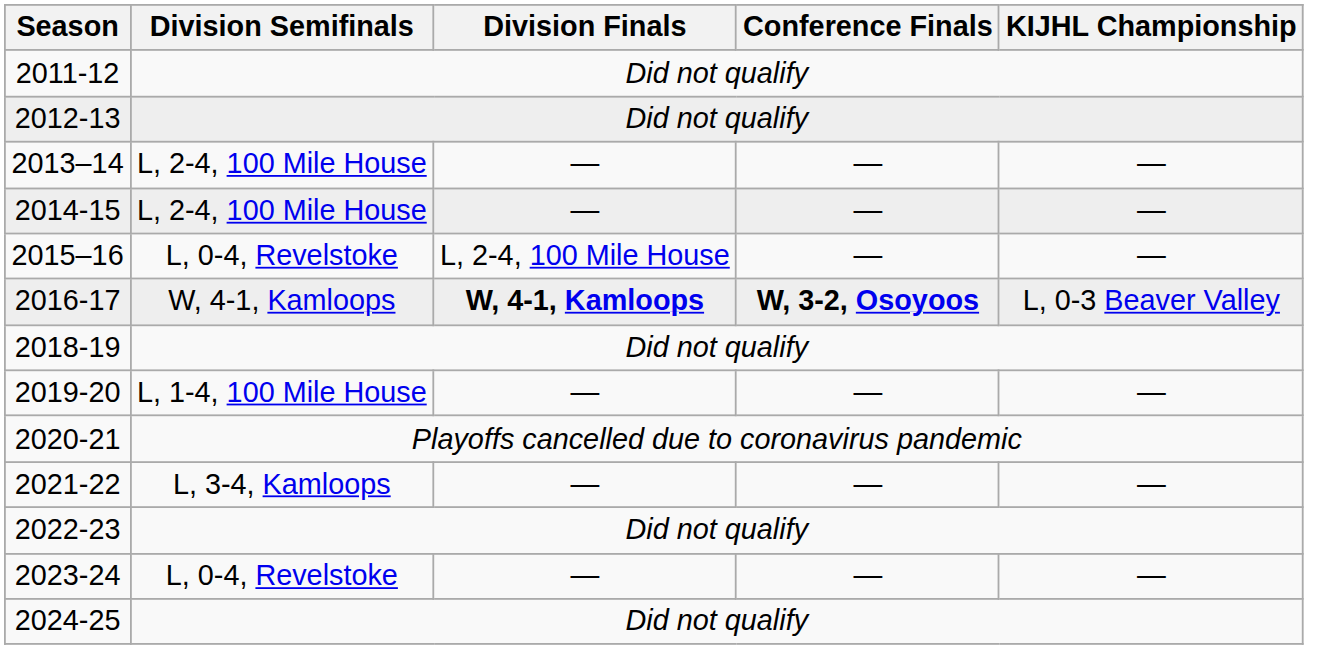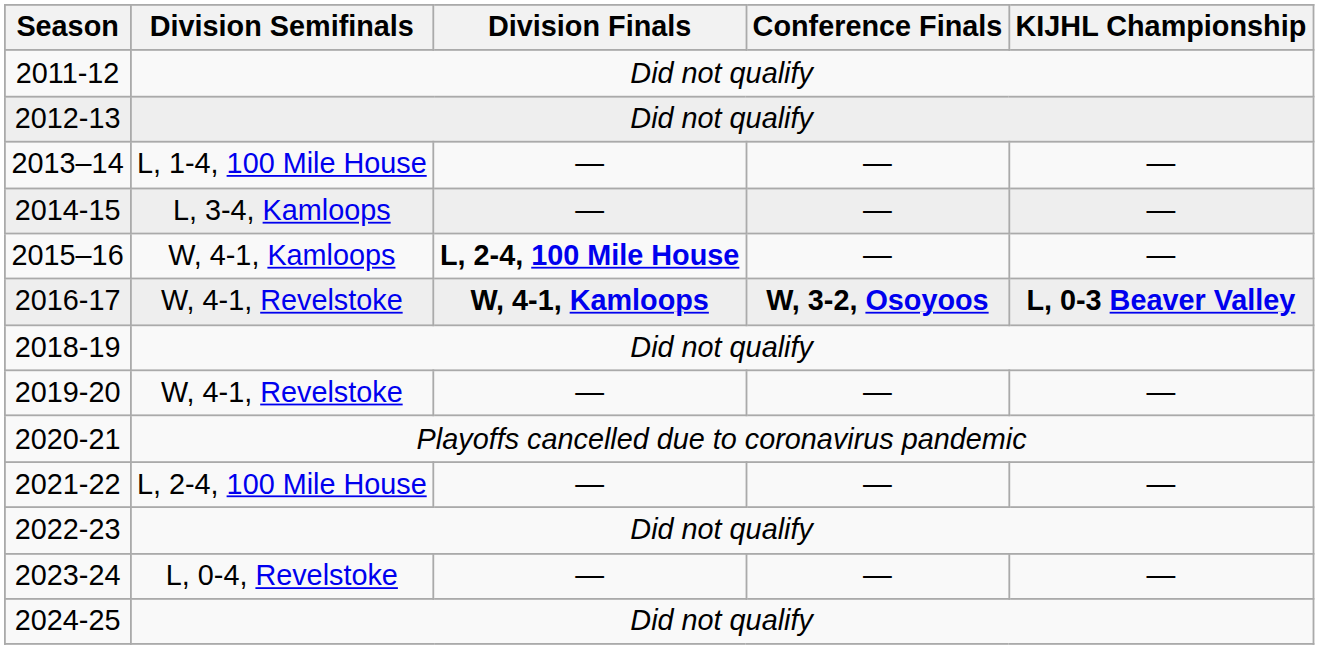2013–14 | Division Semifinals: L, 2-4, 100 Mile House -> L, 1-4, 100 Mile House
2014-15 | Division Semifinals: L, 2-4, 100 Mile House -> L, 3-4, Kamloops
2015–16 | Division Semifinals: L, 0-4, Revelstoke -> W, 4-1, Kamloops
2015–16 | Division Finals: normal -> bold
2016-17 | Division Semifinals: W, 4-1, Kamloops -> W, 4-1, Revelstoke
2016-17 | KIJHL Championship: normal -> bold
2019-20 | Division Semifinals: L, 1-4, 100 Mile House -> W, 4-1, Revelstoke
2021-22 | Division Semifinals: L, 3-4, Kamloops -> L, 2-4, 100 Mile House
